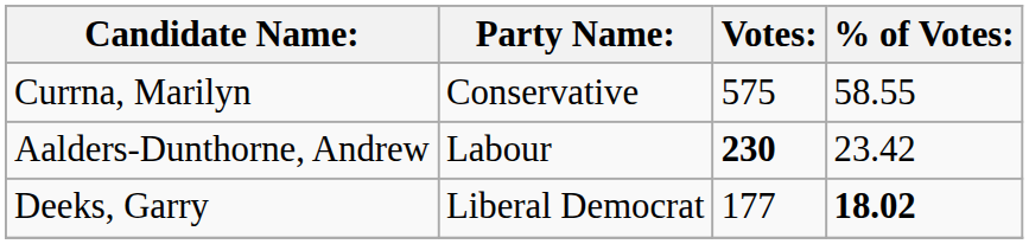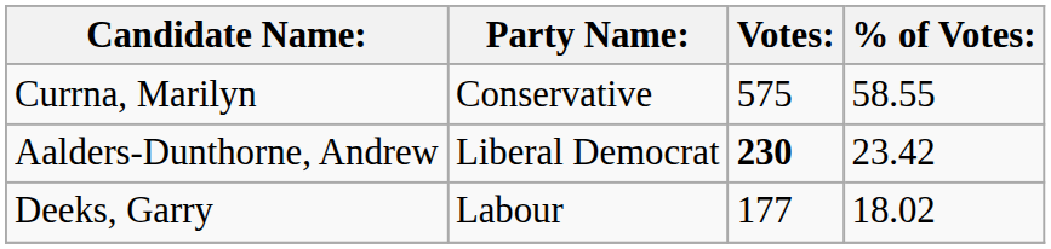Aalders-Dunthorne, Andrew | Party Name:: Labour -> Liberal Democrat
Deeks, Garry | Party Name:: Liberal Democrat -> Labour
Deeks, Garry | % of Votes:: bold -> normal
